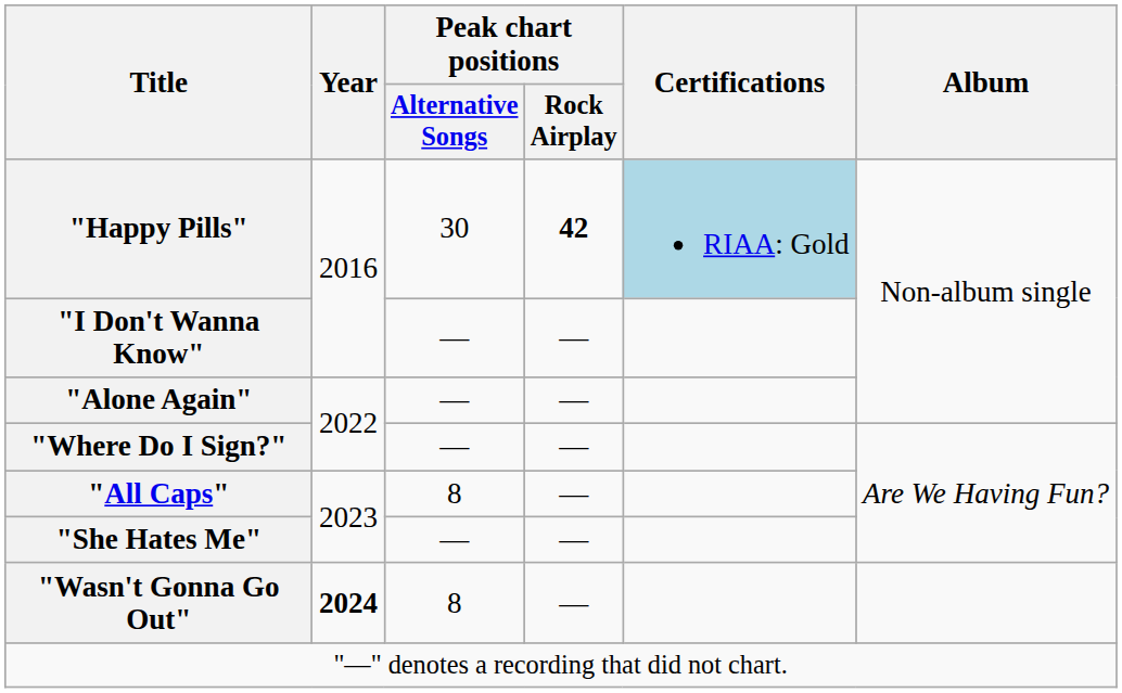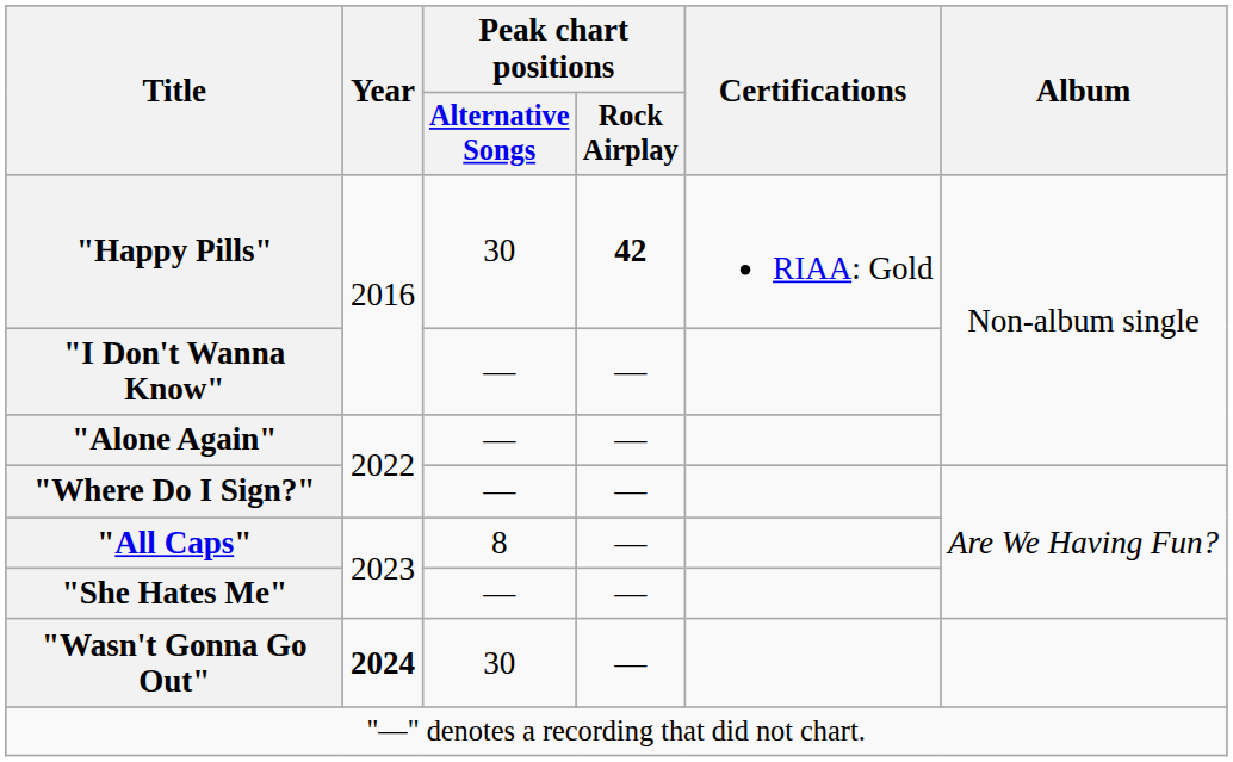"Happy Pills" | Certifications: lightblue background -> no background
"Wasn't Gonna Go Out" | Peak chart positions / Alternative Songs: 8 -> 30
